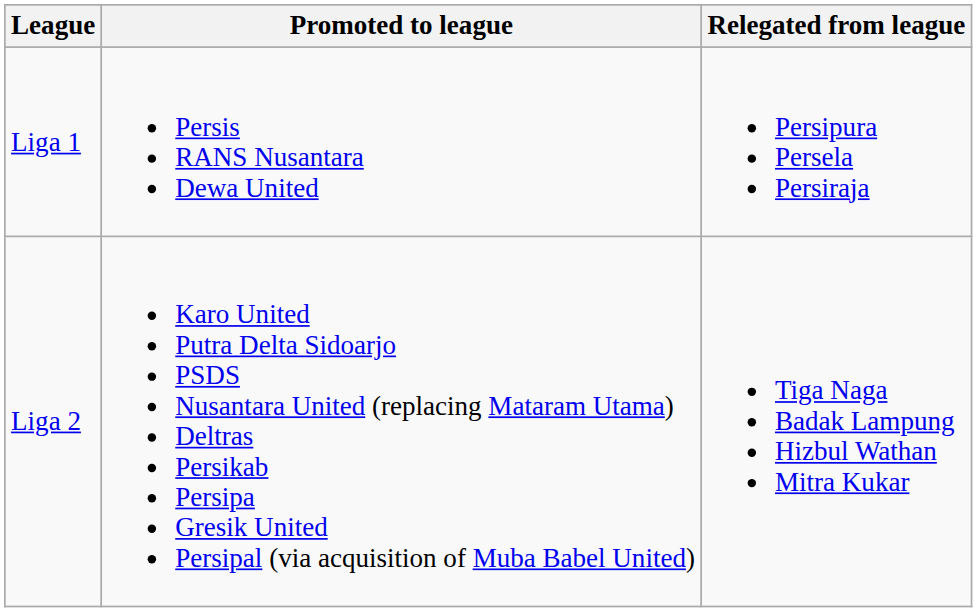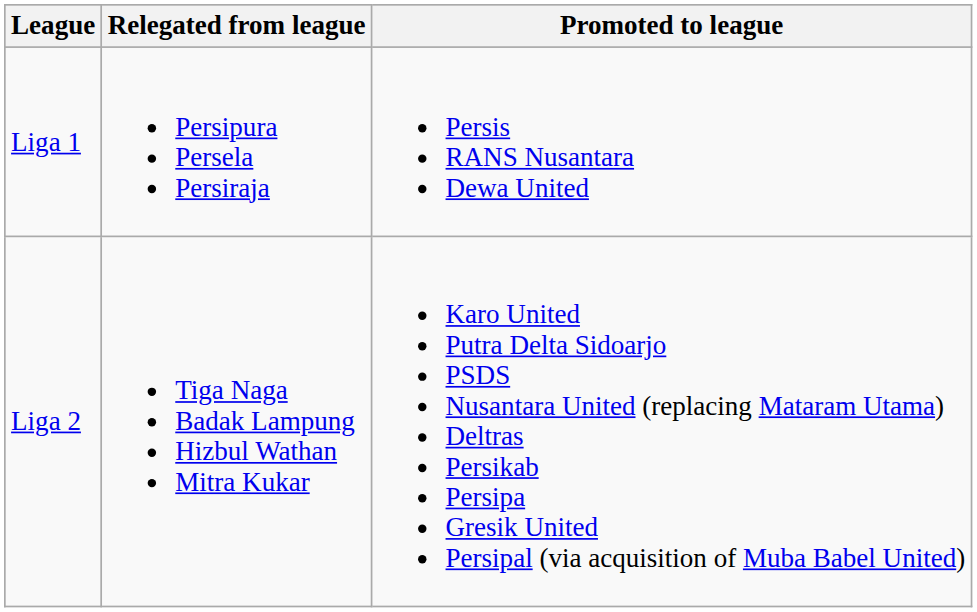columns swapped: Promoted to league <-> Relegated from league
